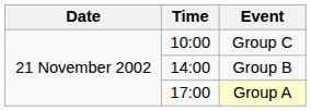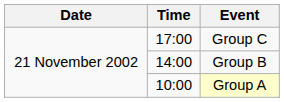Group C | Time: 10:00 -> 17:00
Group A | Time: 17:00 -> 10:00
